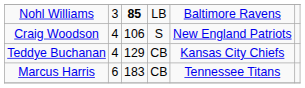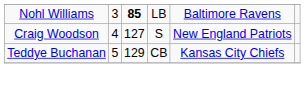Craig Woodson | column 3: 106 -> 127
Teddye Buchanan | column 2: 4 -> 5
- row: Marcus Harris | 6 | 183 | CB | Tennessee Titans
